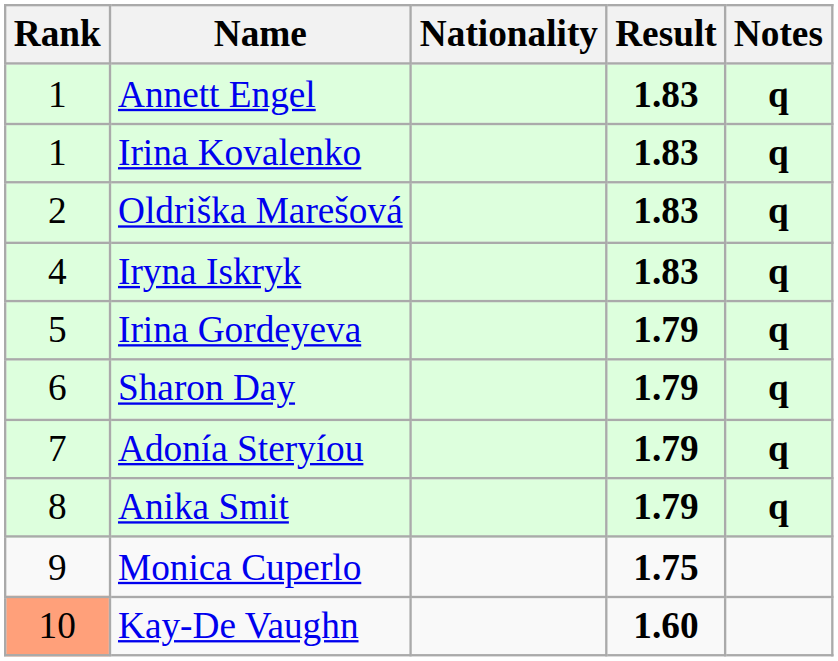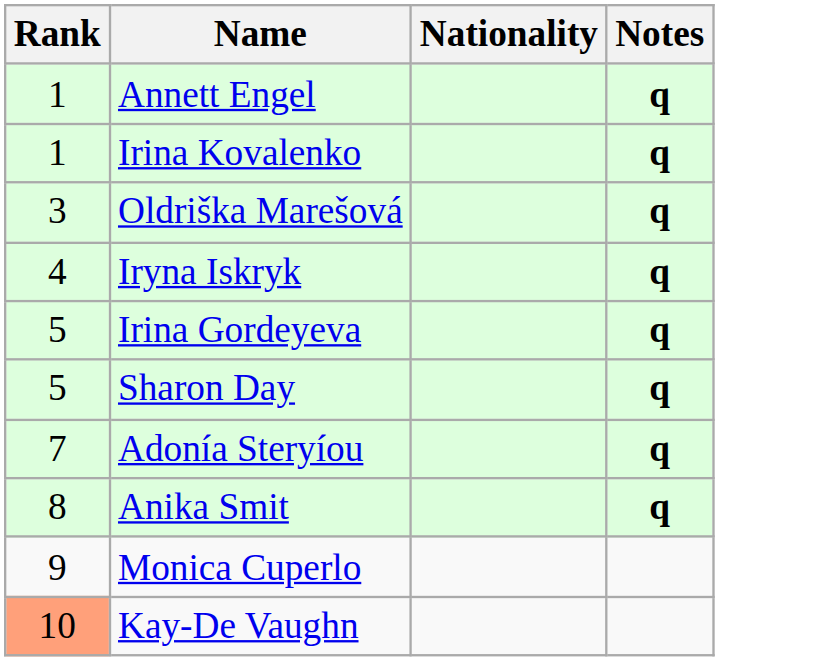- column: Result | 1.83 | 1.83 | 1.83 | 1.83 | 1.79 | 1.79 | 1.79 | 1.79 | 1.75 | 1.60
Oldriška Marešová | Rank: 2 -> 3
Sharon Day | Rank: 6 -> 5
